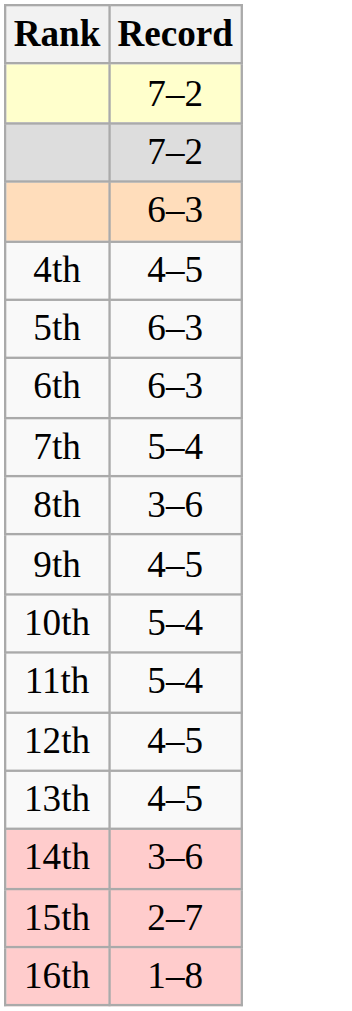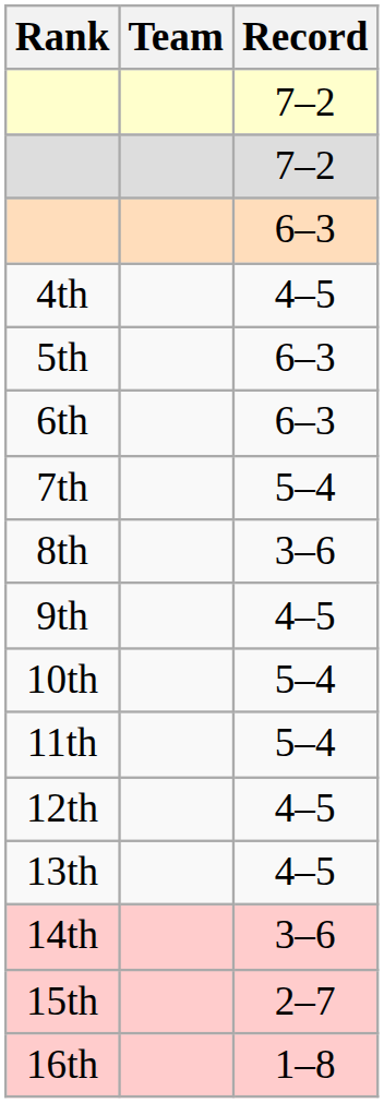+ column: Team
